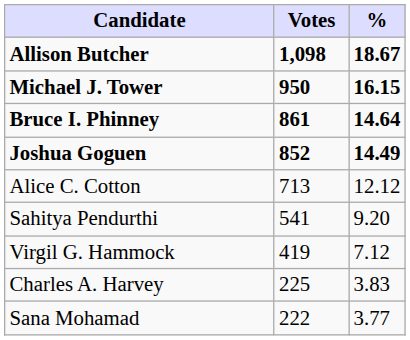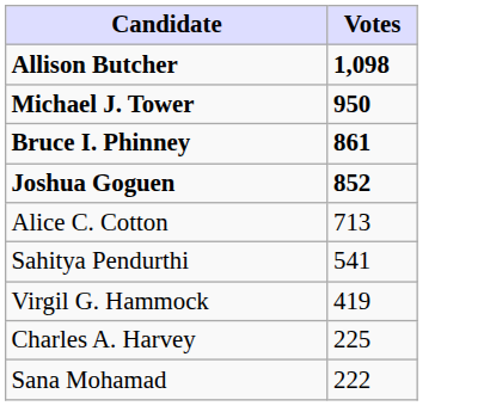- column: % | 18.67 | 16.15 | 14.64 | 14.49 | 12.12 | 9.20 | 7.12 | 3.83 | 3.77
